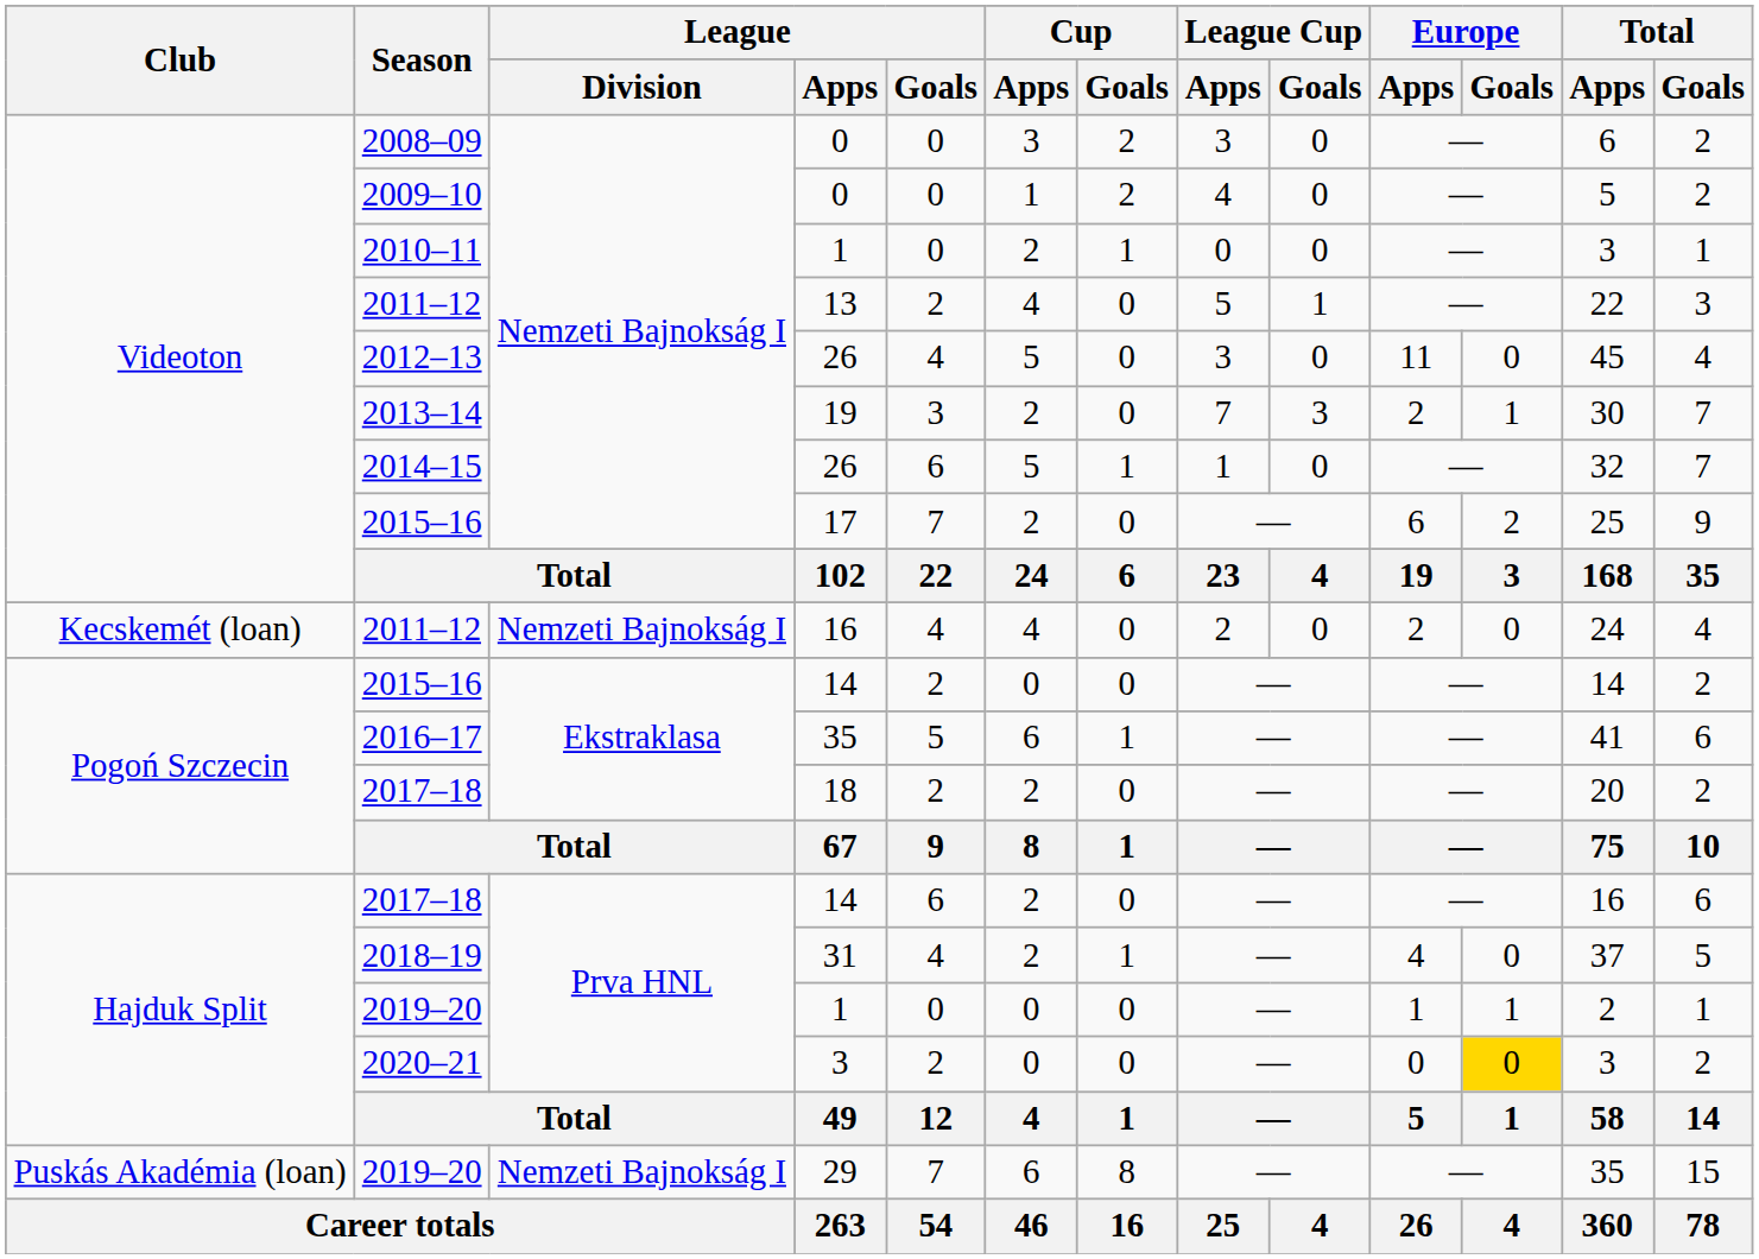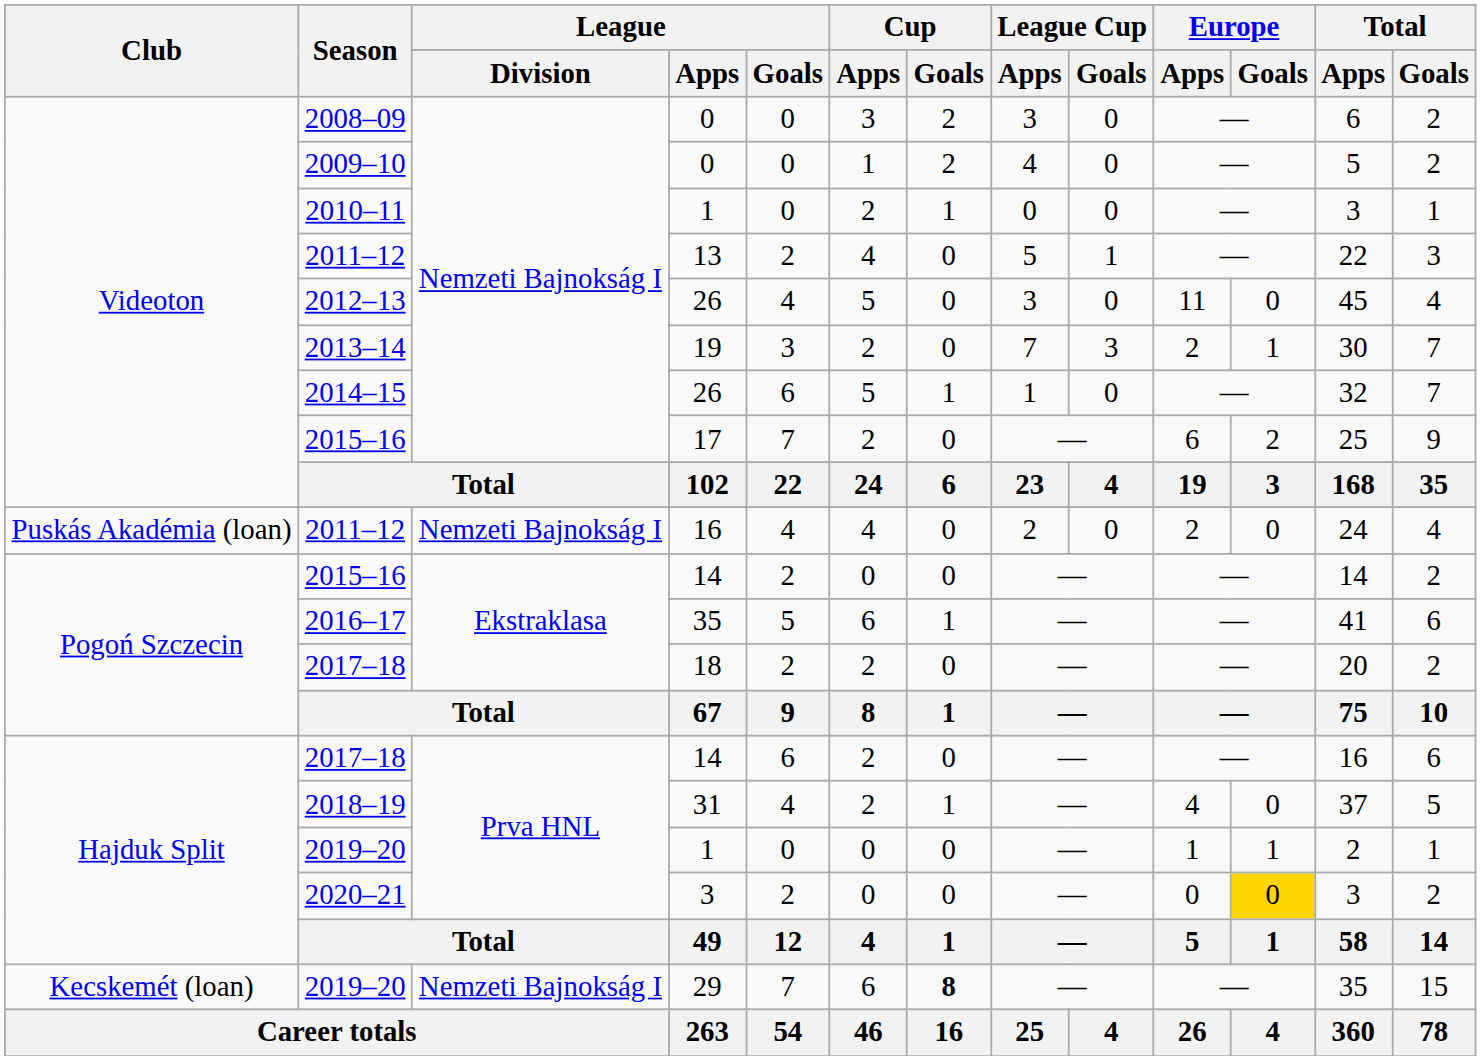2011–12 / 16 | Club: Kecskemét (loan) -> Puskás Akadémia (loan)
2019–20 / 29 | Club: Puskás Akadémia (loan) -> Kecskemét (loan)
2019–20 / 29 | Cup / Goals: normal -> bold
